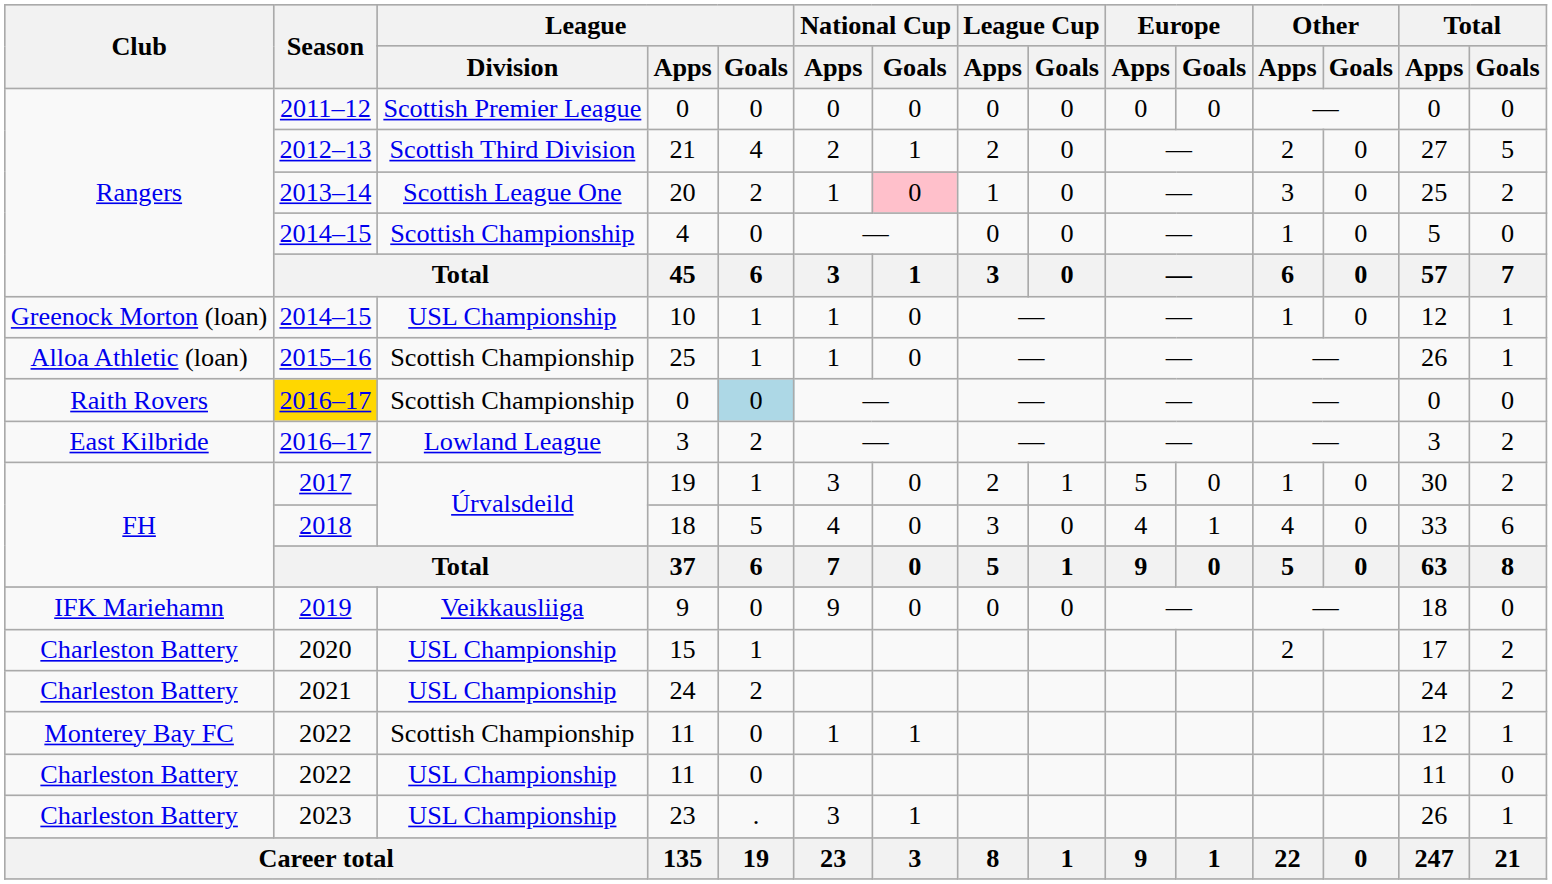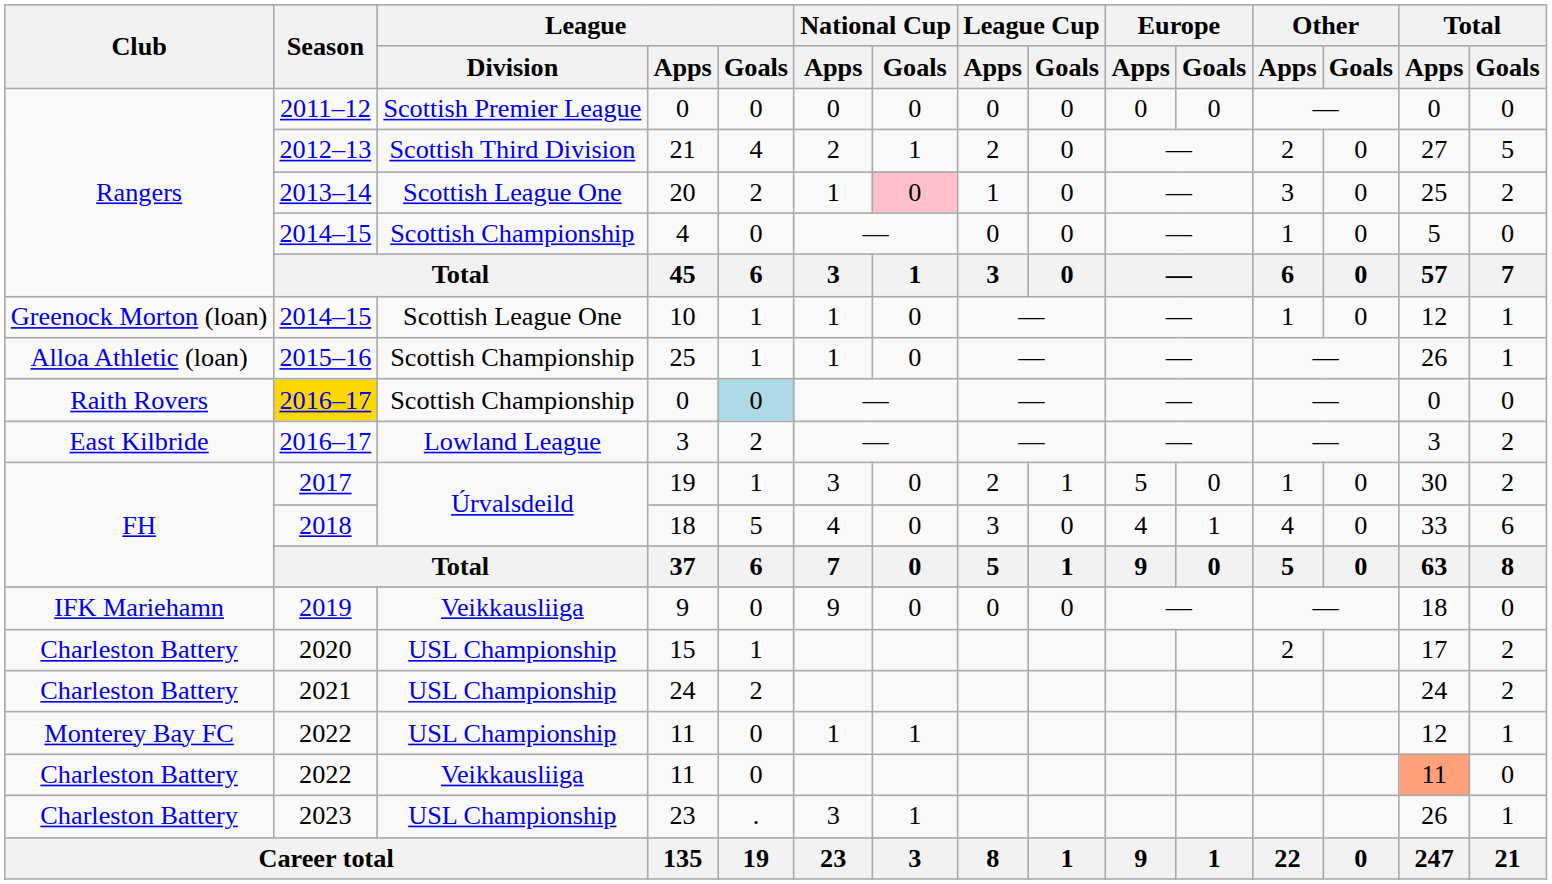10 | League / Division: USL Championship -> Scottish League One
Monterey Bay FC / 11 | League / Division: Scottish Championship -> USL Championship
Charleston Battery / 11 | League / Division: USL Championship -> Veikkausliiga
Charleston Battery / 11 | Total / Apps: no background -> lightsalmon background
